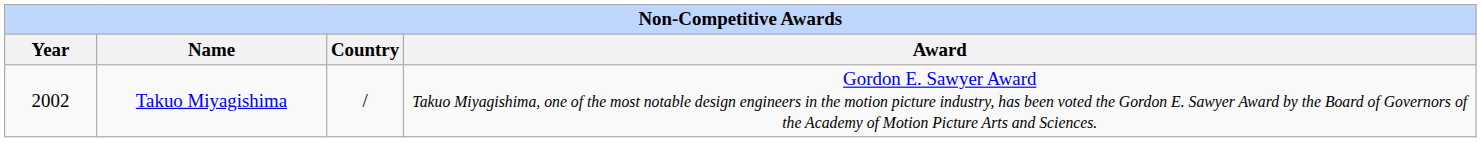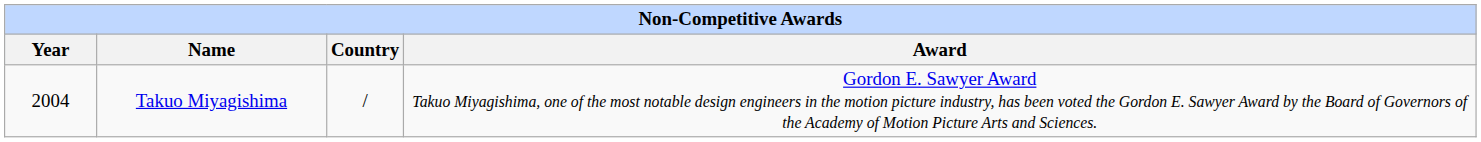Takuo Miyagishima | Year: 2002 -> 2004
